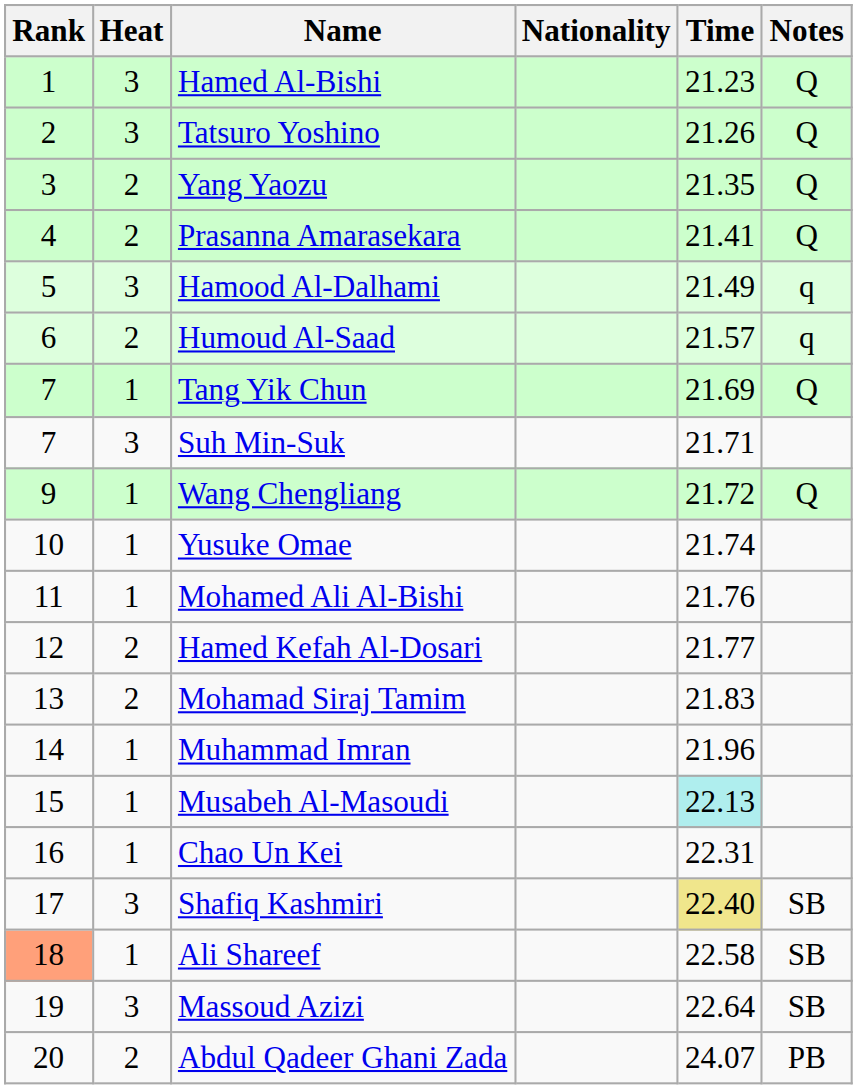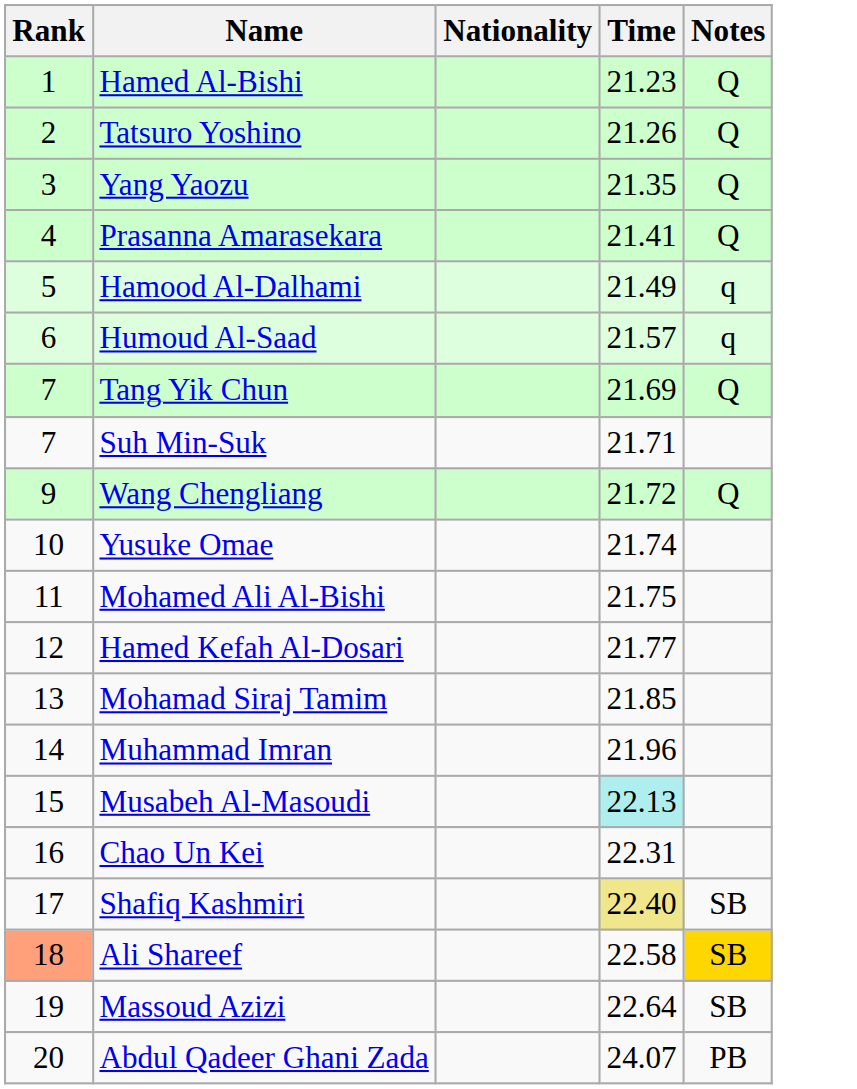- column: Heat | 3 | 3 | 2 | 2 | 3 | 2 | 1 | 3 | 1 | 1 | 1 | 2 | 2 | 1 | 1 | 1 | 3 | 1 | 3 | 2
Mohamed Ali Al-Bishi | Time: 21.76 -> 21.75
Mohamad Siraj Tamim | Time: 21.83 -> 21.85
Ali Shareef | Notes: no background -> gold background
